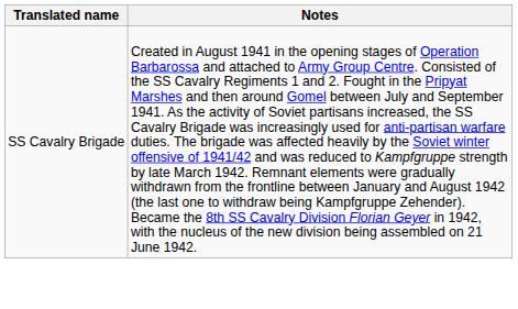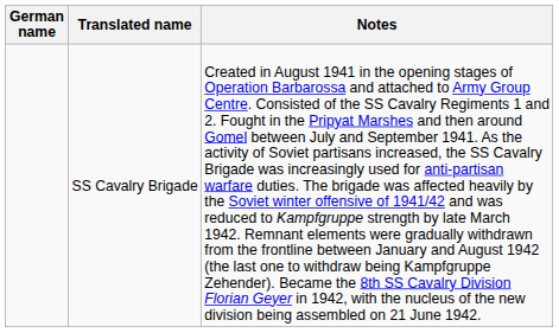+ column: German name
